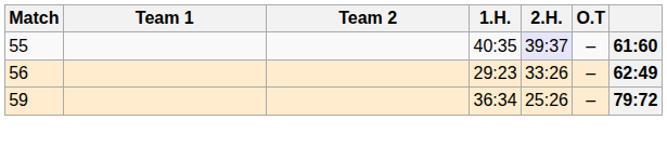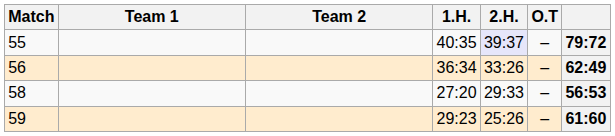55 | column 7: 61:60 -> 79:72
56 | 1.H.: 29:23 -> 36:34
+ row: 58 | 27:20 | 29:33 | – | 56:53
59 | 1.H.: 36:34 -> 29:23
59 | column 7: 79:72 -> 61:60
